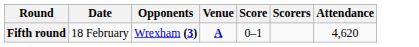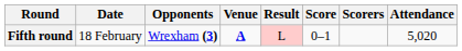+ column: Result | L
Fifth round | Attendance: 4,620 -> 5,020
